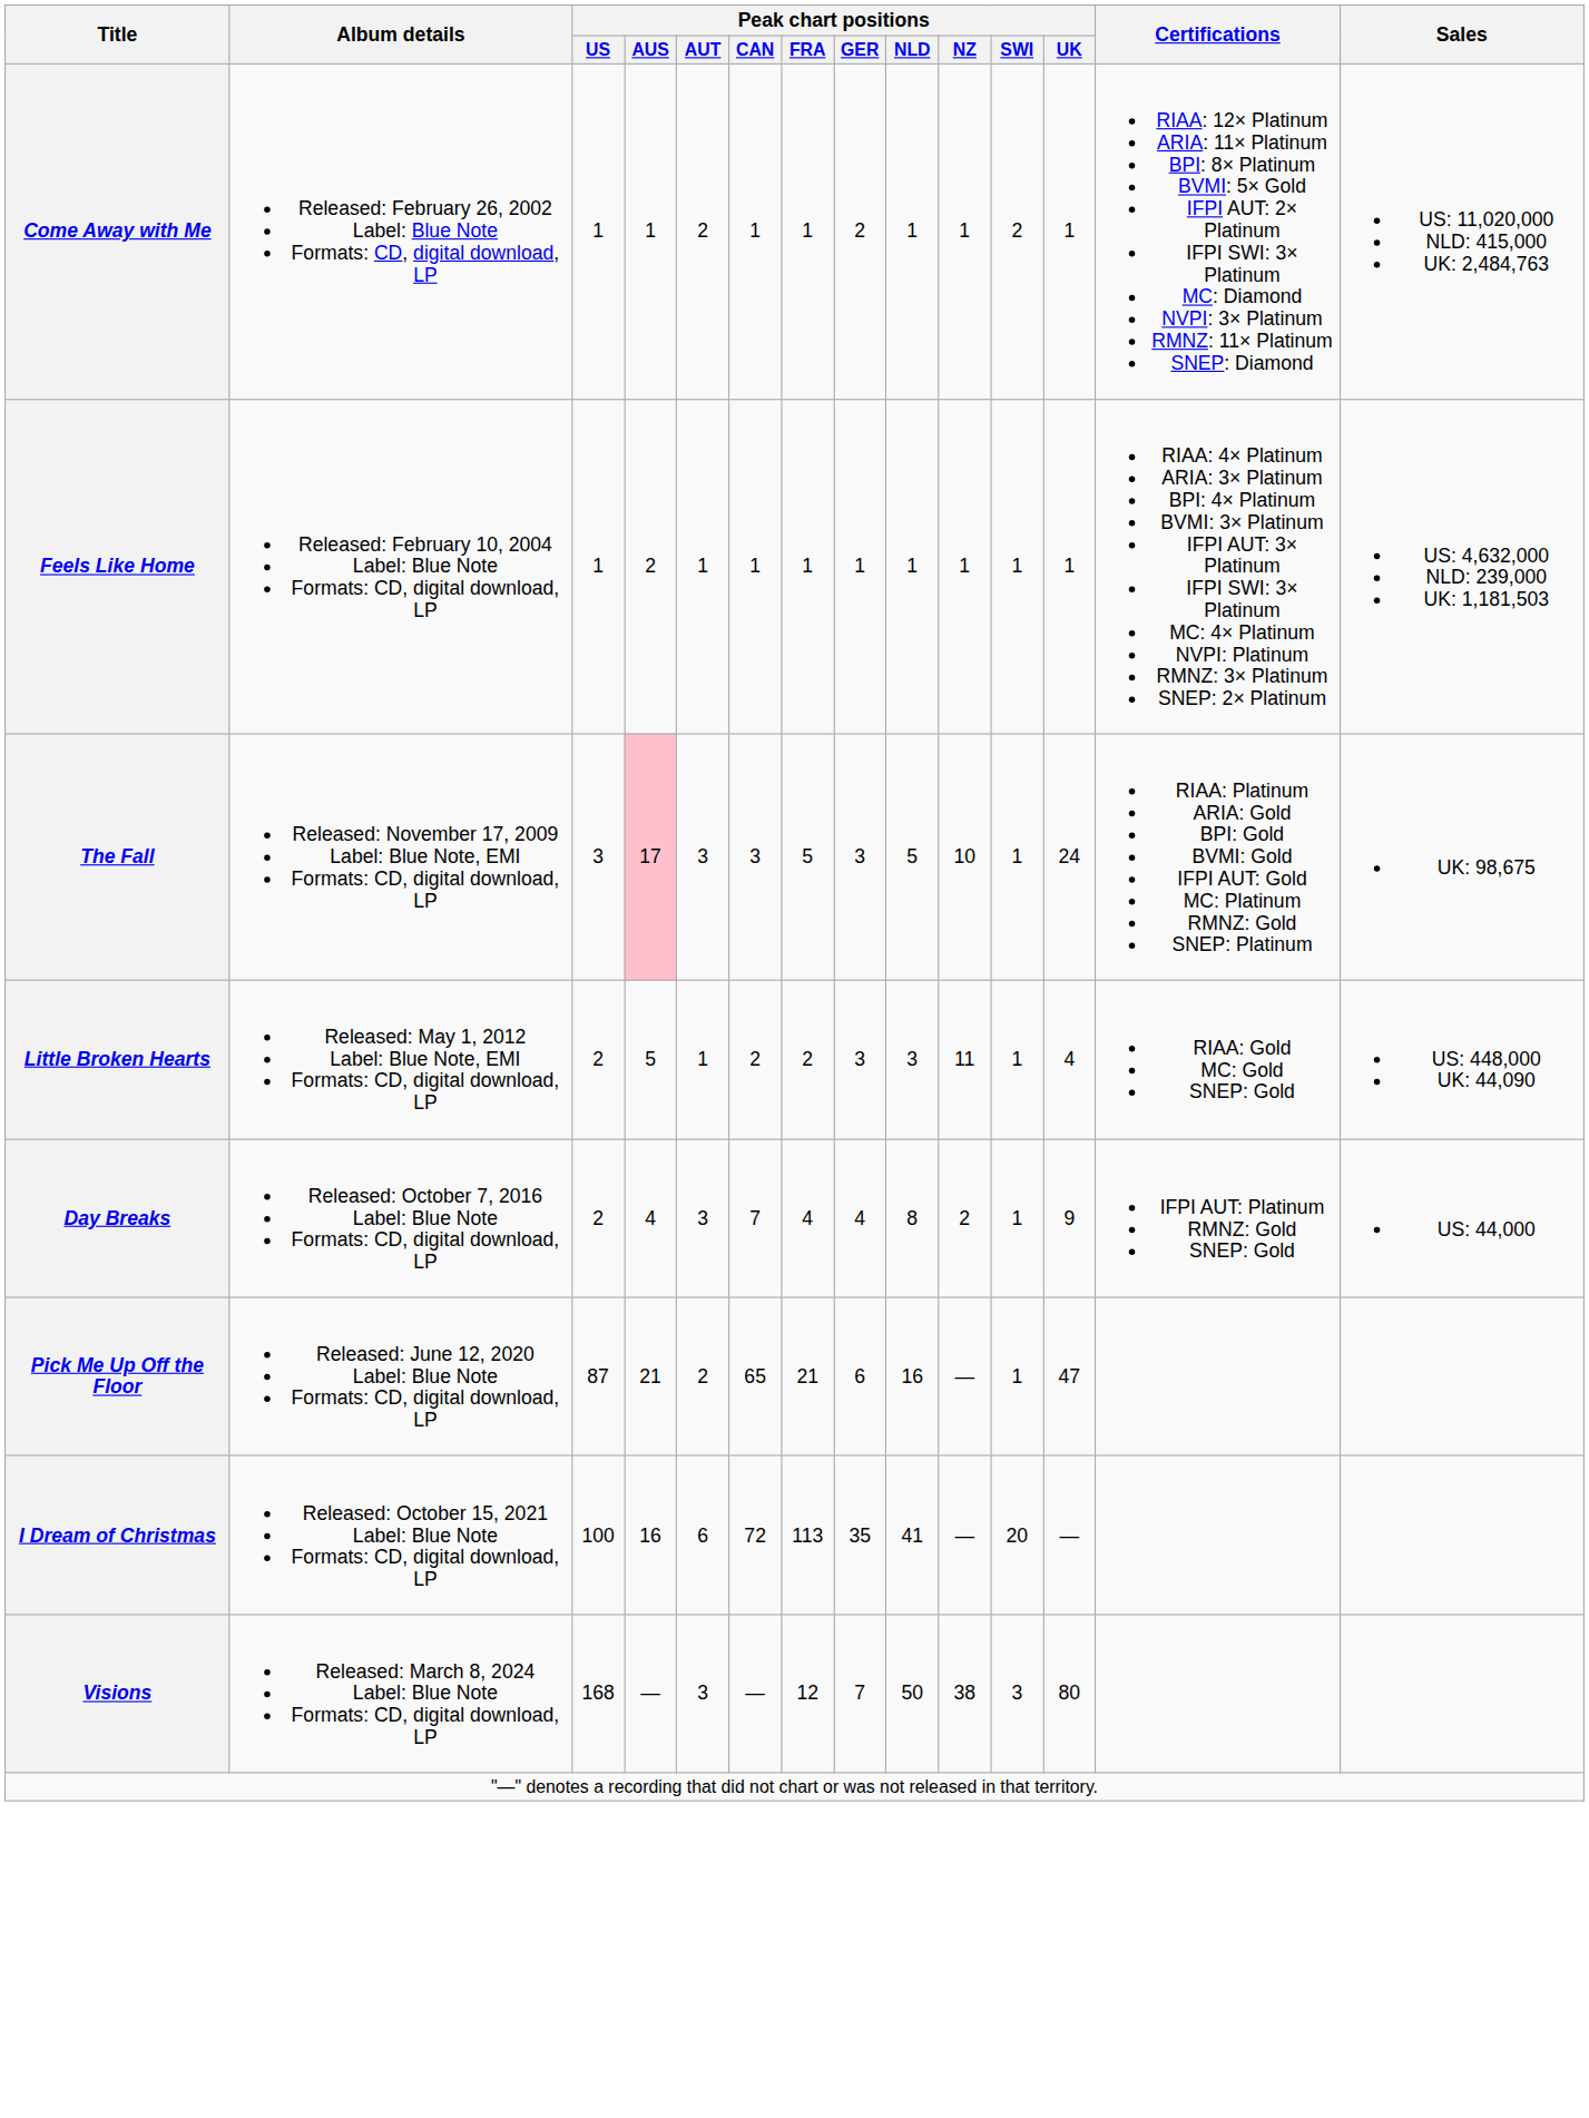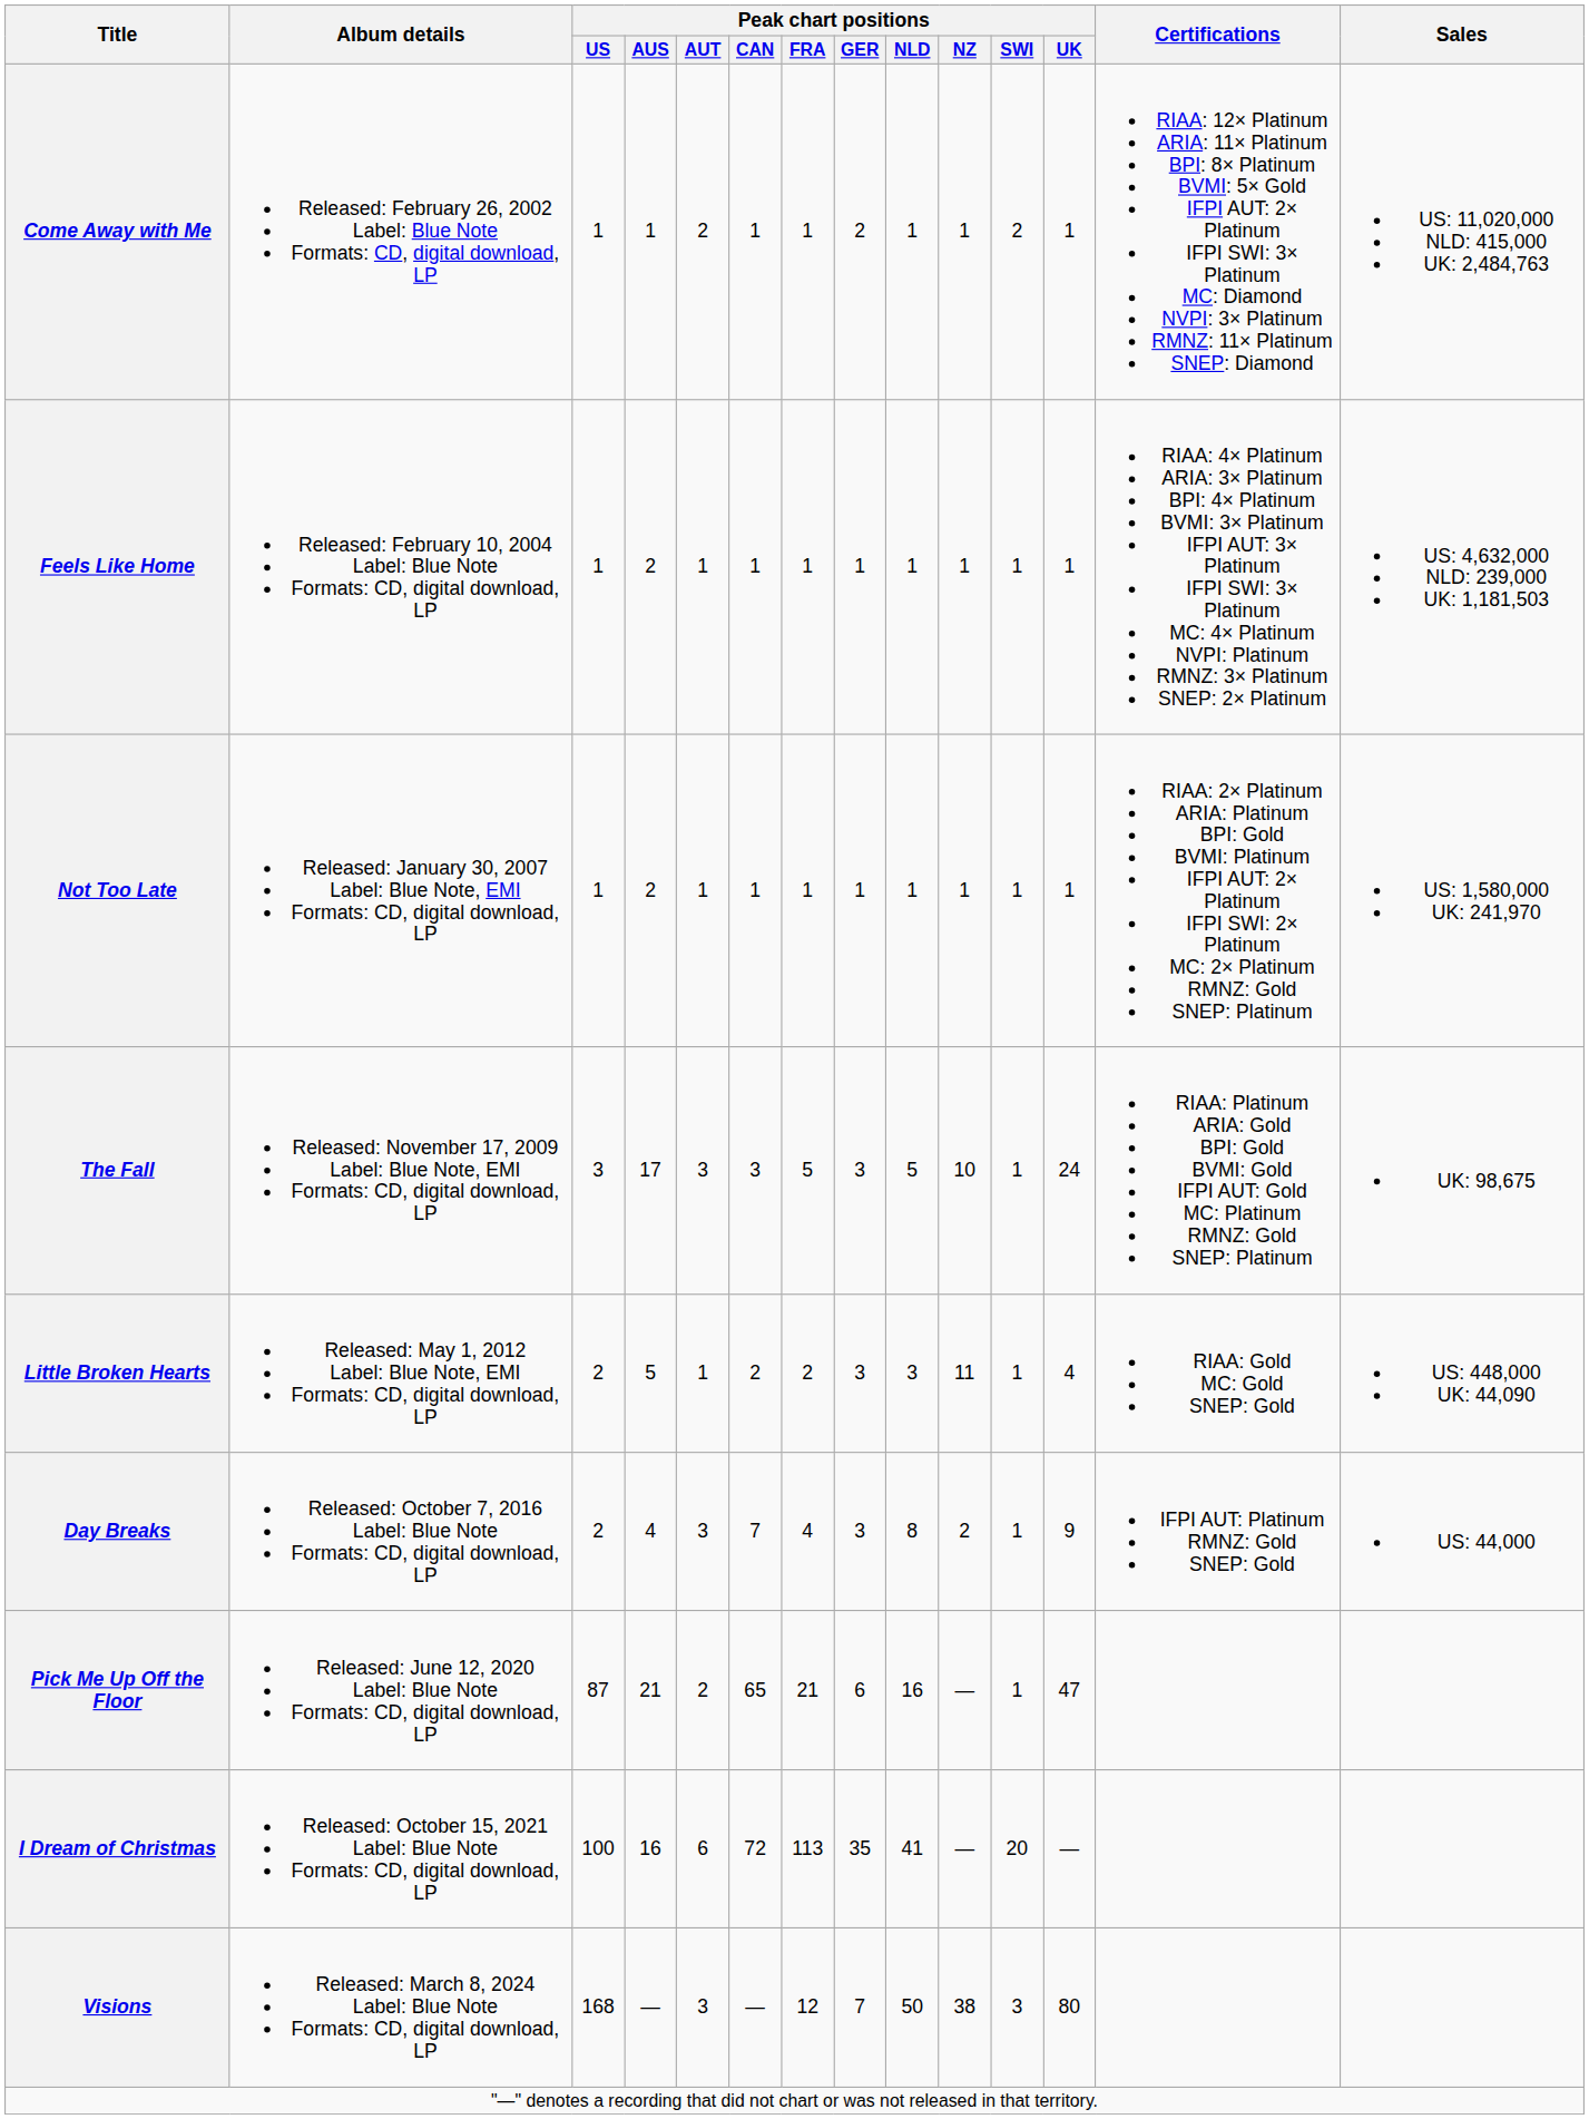+ row: Not Too Late | Released: January 30, 2007 Label: Blue Note, EMI Formats: CD, digital download, LP | 1 | 2 | 1 | 1 | 1 | 1 | 1 | 1 | 1 | 1 | RIAA: 2× Platinum ARIA: Platinum BPI: Gold BVMI: Platinum IFPI AUT: 2× Platinum IFPI SWI: 2× Platinum MC: 2× Platinum RMNZ: Gold SNEP: Platinum | US: 1,580,000 UK: 241,970
The Fall | Peak chart positions / AUS: pink background -> no background
Day Breaks | Peak chart positions / GER: 4 -> 3
